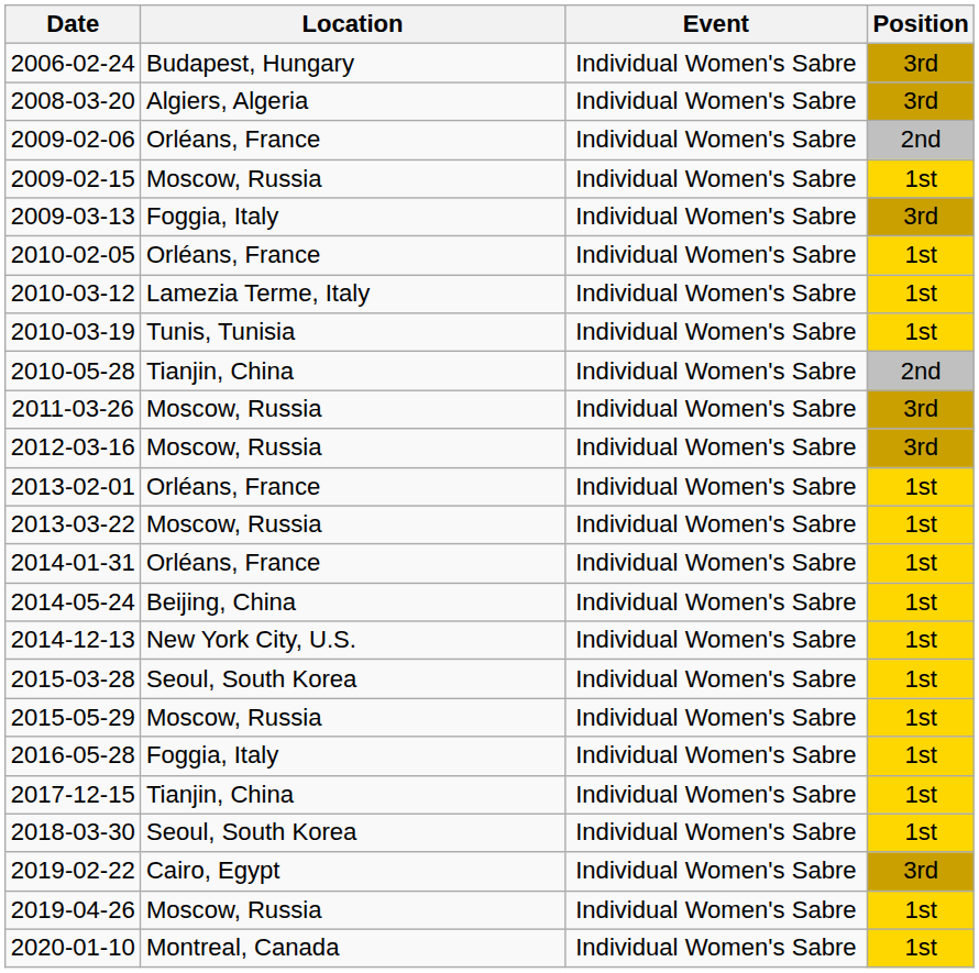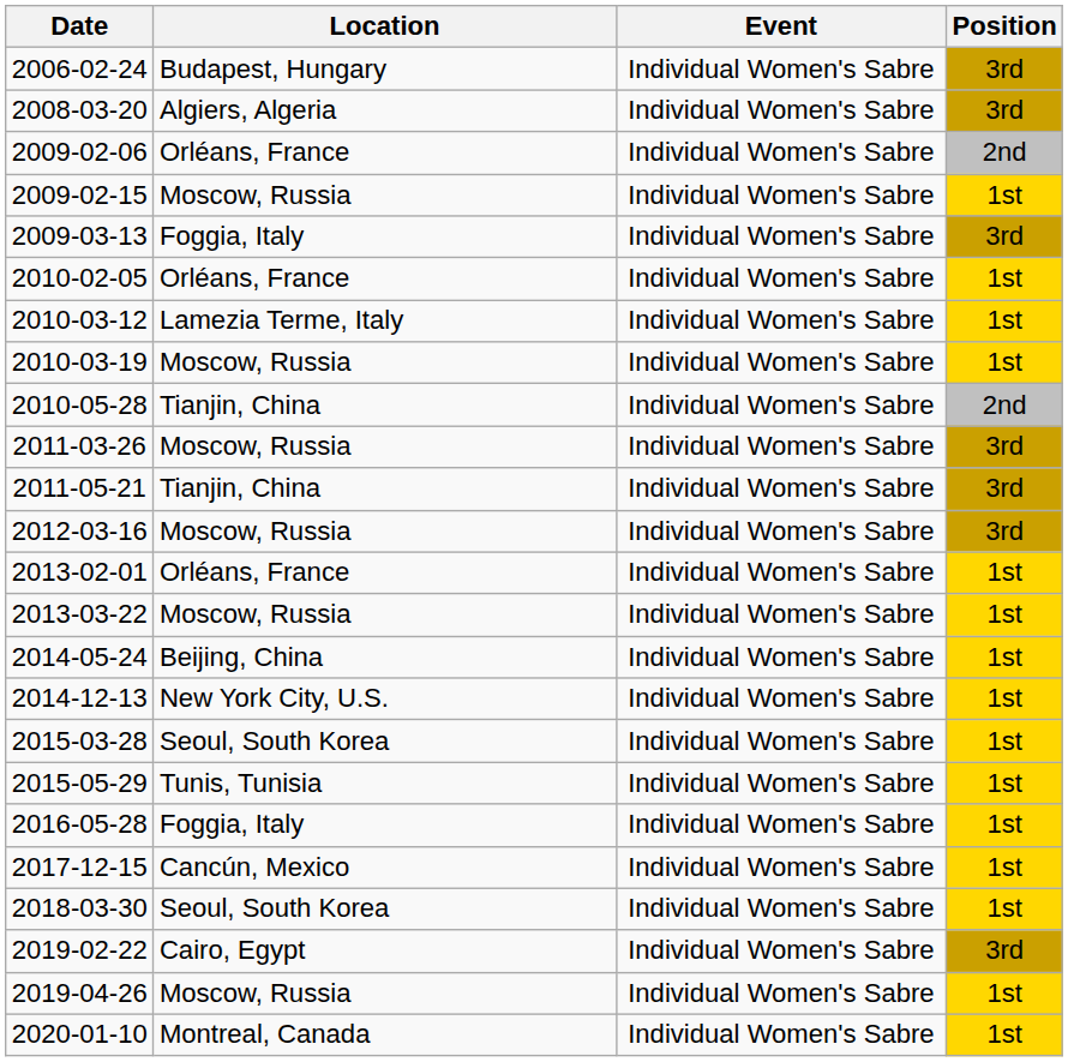2010-03-19 | Location: Tunis, Tunisia -> Moscow, Russia
+ row: 2011-05-21 | Tianjin, China | Individual Women's Sabre | 3rd
- row: 2014-01-31 | Orléans, France | Individual Women's Sabre | 1st
2015-05-29 | Location: Moscow, Russia -> Tunis, Tunisia
2017-12-15 | Location: Tianjin, China -> Cancún, Mexico
